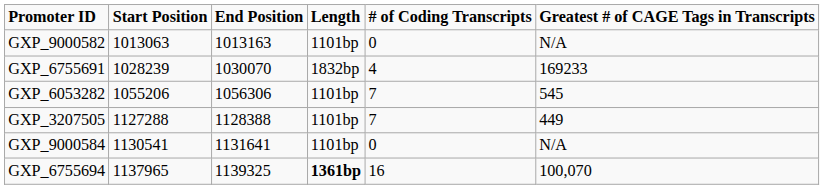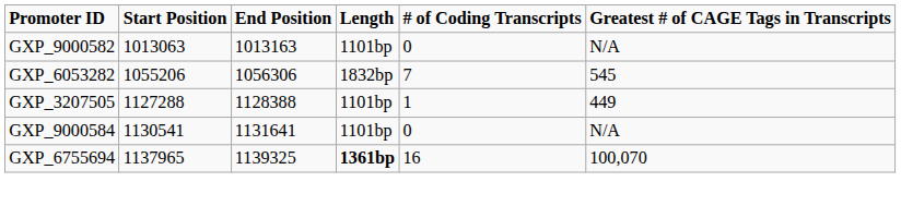- row: GXP_6755691 | 1028239 | 1030070 | 1832bp | 4 | 169233
GXP_6053282 | Length: 1101bp -> 1832bp
GXP_3207505 | # of Coding Transcripts: 7 -> 1
